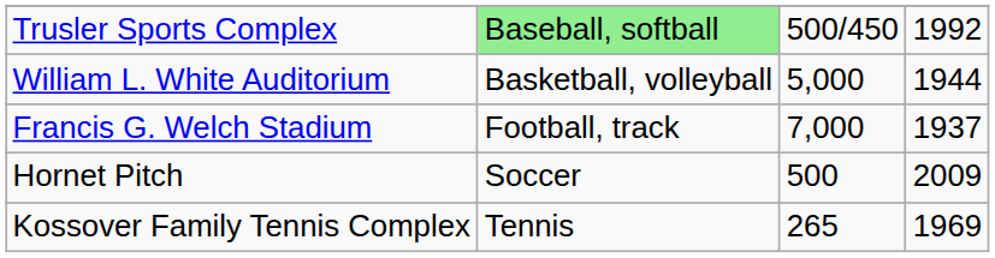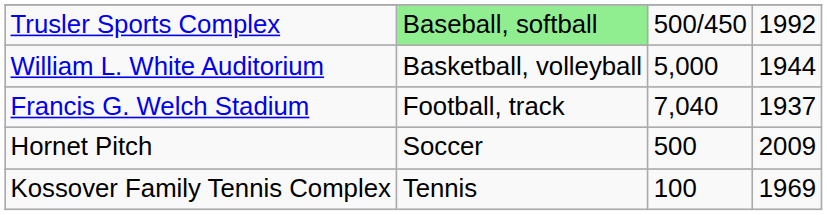Francis G. Welch Stadium | column 3: 7,000 -> 7,040
Kossover Family Tennis Complex | column 3: 265 -> 100
